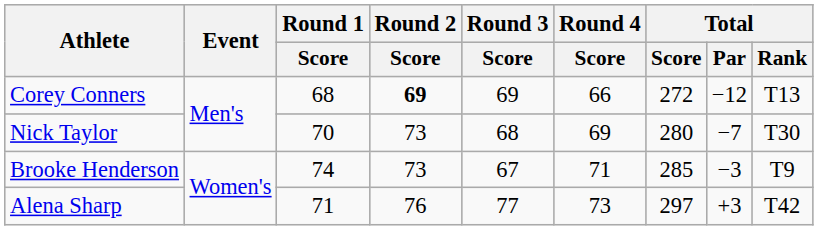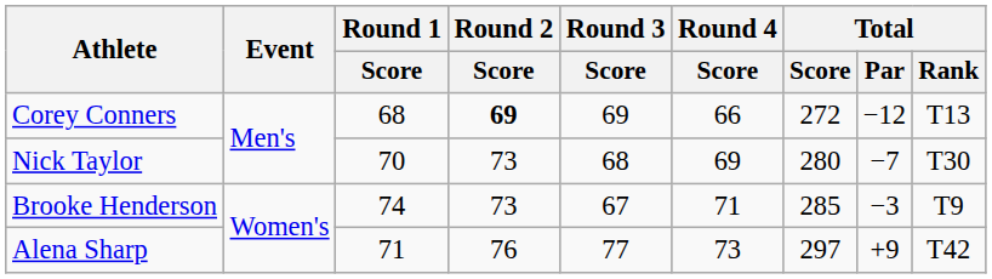Alena Sharp | Total / Par: +3 -> +9
